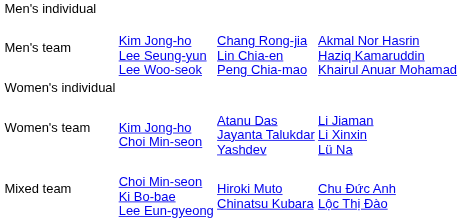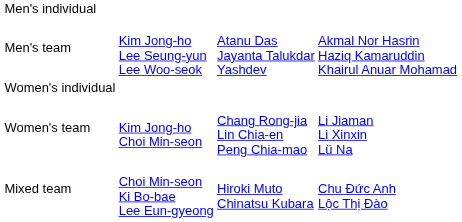Men's team | column 3: Chang Rong-jia Lin Chia-en Peng Chia-mao -> Atanu Das Jayanta Talukdar Yashdev
Women's team | column 3: Atanu Das Jayanta Talukdar Yashdev -> Chang Rong-jia Lin Chia-en Peng Chia-mao
